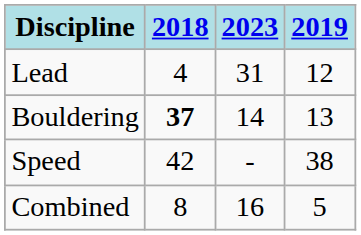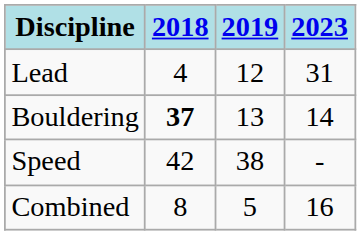columns swapped: 2019 <-> 2023
